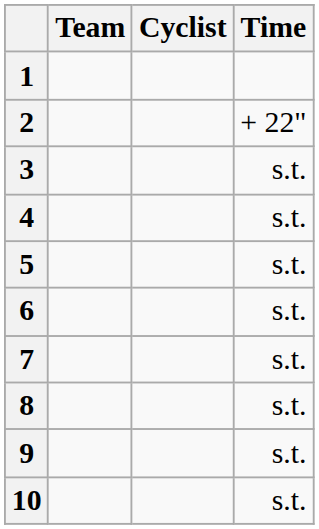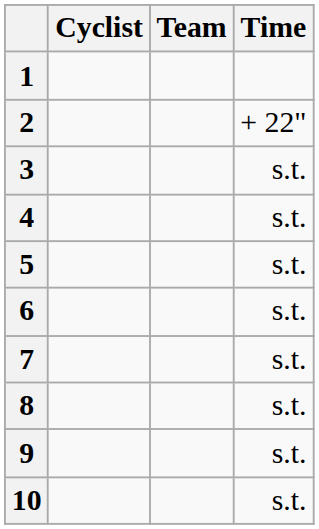columns swapped: Cyclist <-> Team
